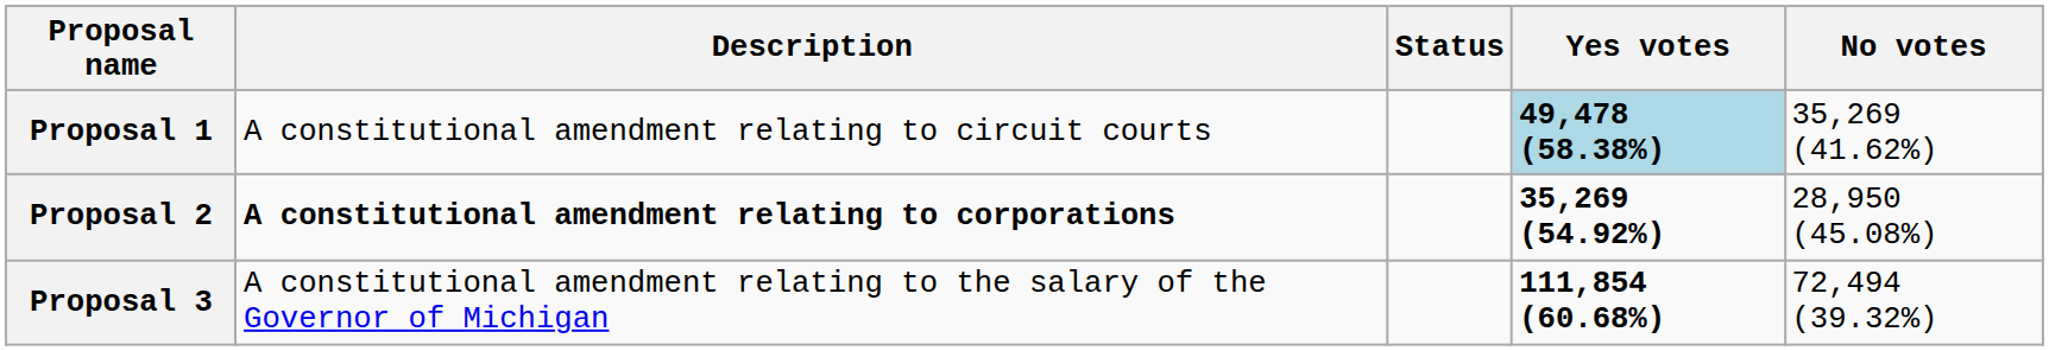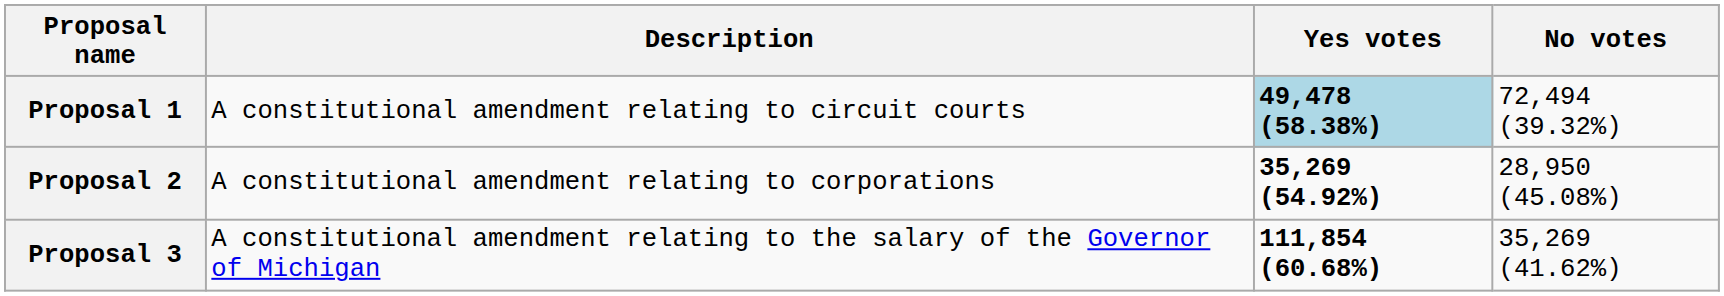- column: Status
Proposal 1 | No votes: 35,269 (41.62%) -> 72,494 (39.32%)
Proposal 2 | Description: bold -> normal
Proposal 3 | No votes: 72,494 (39.32%) -> 35,269 (41.62%)
